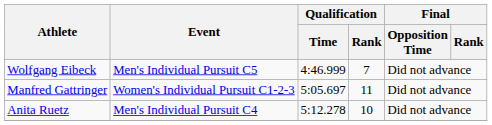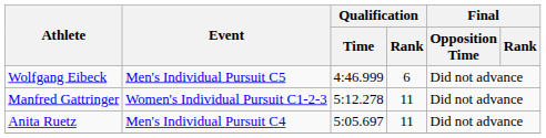Wolfgang Eibeck | Qualification / Rank: 7 -> 6
Manfred Gattringer | Qualification / Time: 5:05.697 -> 5:12.278
Anita Ruetz | Qualification / Time: 5:12.278 -> 5:05.697
Anita Ruetz | Qualification / Rank: 10 -> 11
